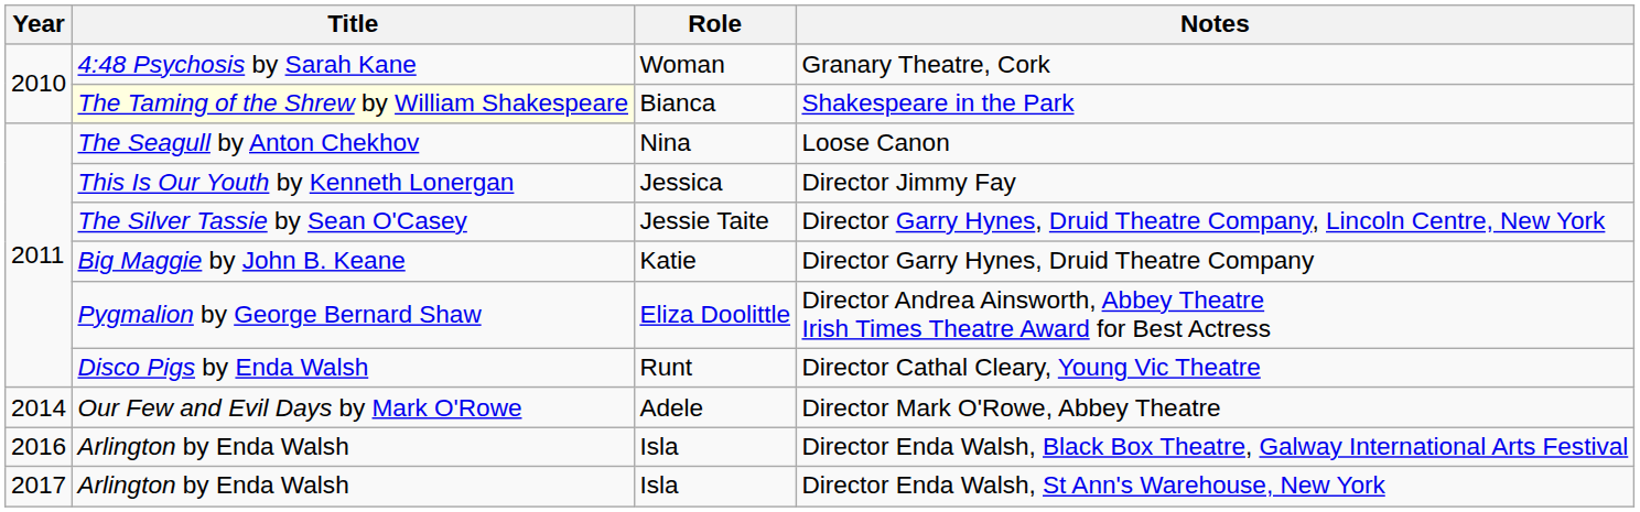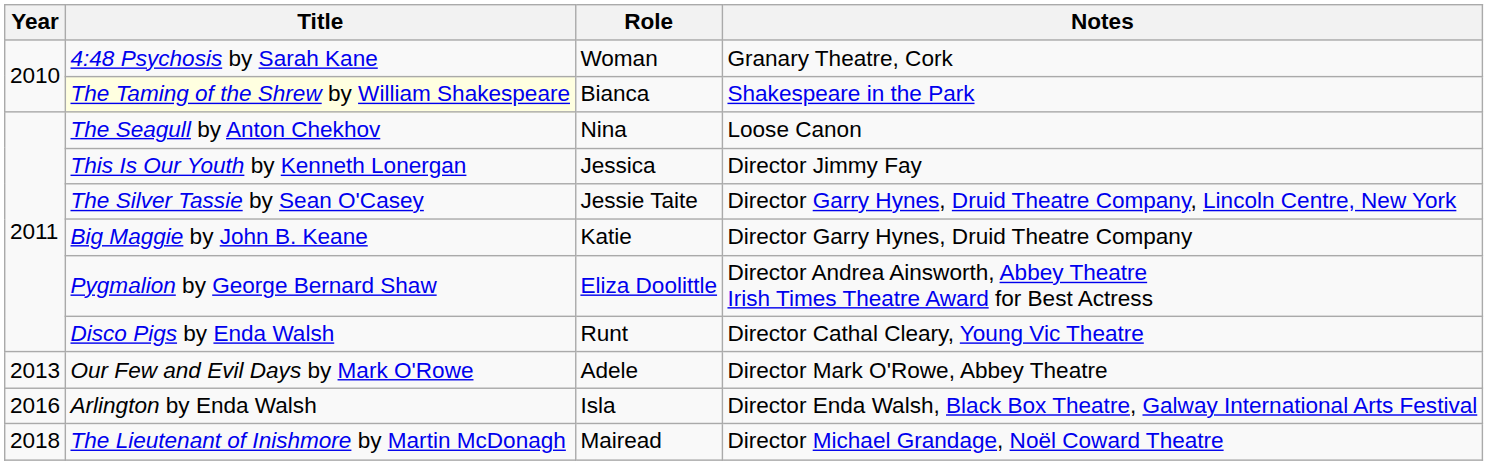Director Mark O'Rowe, Abbey Theatre | Year: 2014 -> 2013
- row: 2017 | Arlington by Enda Walsh | Isla | Director Enda Walsh, St Ann's Warehouse, New York
+ row: 2018 | The Lieutenant of Inishmore by Martin McDonagh | Mairead | Director Michael Grandage, Noël Coward Theatre
